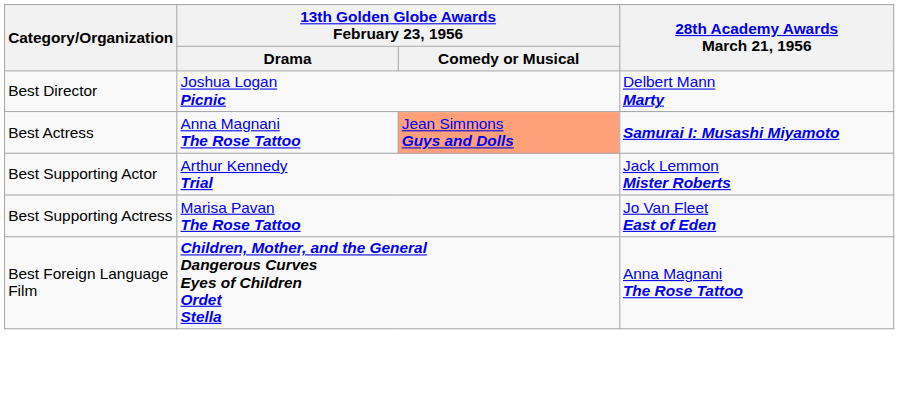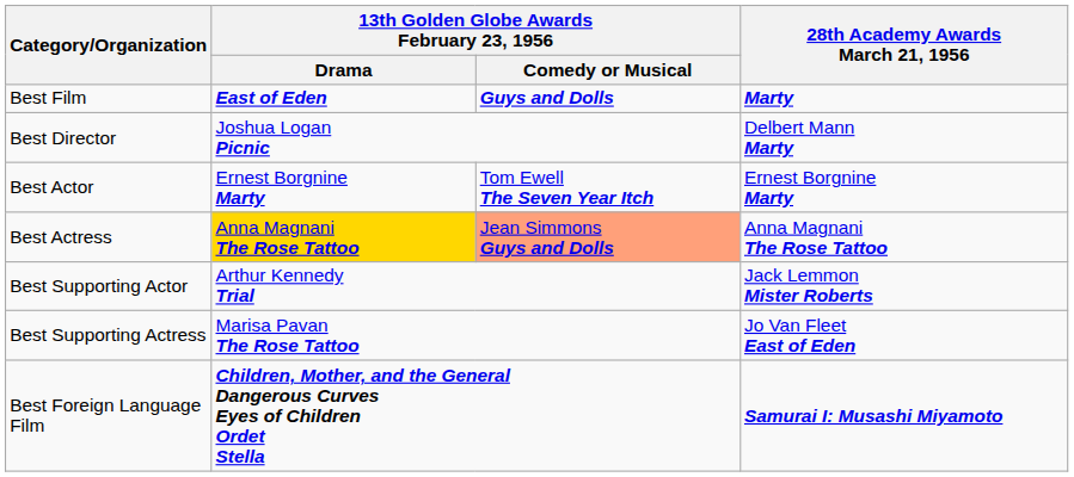+ row: Best Film | East of Eden | Guys and Dolls | Marty
+ row: Best Actor | Ernest Borgnine Marty | Tom Ewell The Seven Year Itch | Ernest Borgnine Marty
Best Actress | 13th Golden Globe Awards February 23, 1956 / Drama: no background -> gold background
Best Actress | 28th Academy Awards March 21, 1956: Samurai I: Musashi Miyamoto -> Anna Magnani The Rose Tattoo
Best Foreign Language Film | 28th Academy Awards March 21, 1956: Anna Magnani The Rose Tattoo -> Samurai I: Musashi Miyamoto
